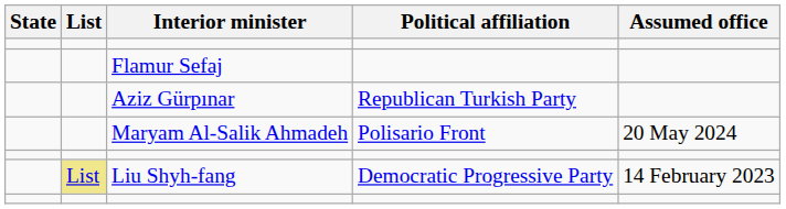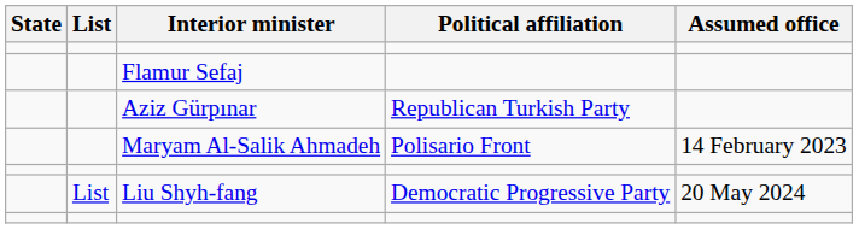Maryam Al-Salik Ahmadeh | Assumed office: 20 May 2024 -> 14 February 2023
Liu Shyh-fang | List: khaki background -> no background
Liu Shyh-fang | Assumed office: 14 February 2023 -> 20 May 2024
